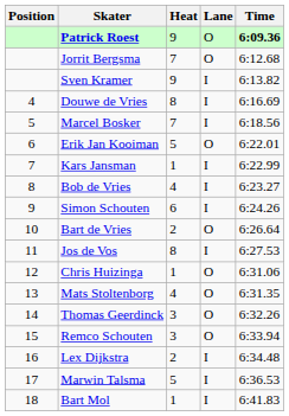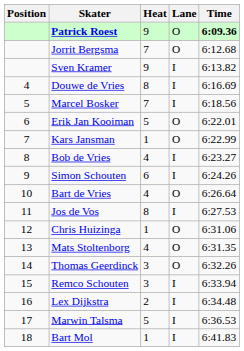Kars Jansman | Lane: I -> O
Bart de Vries | Heat: 2 -> 4
Remco Schouten | Lane: O -> I
